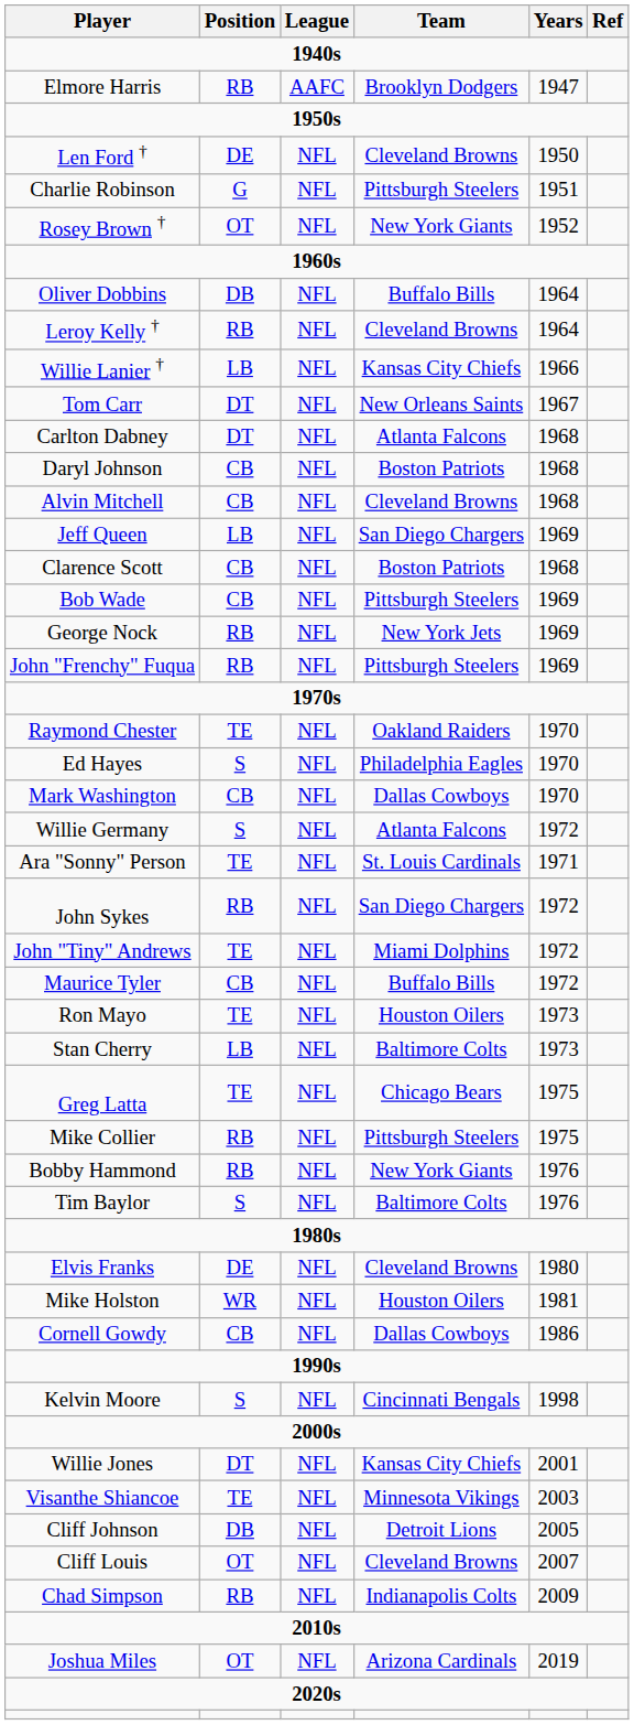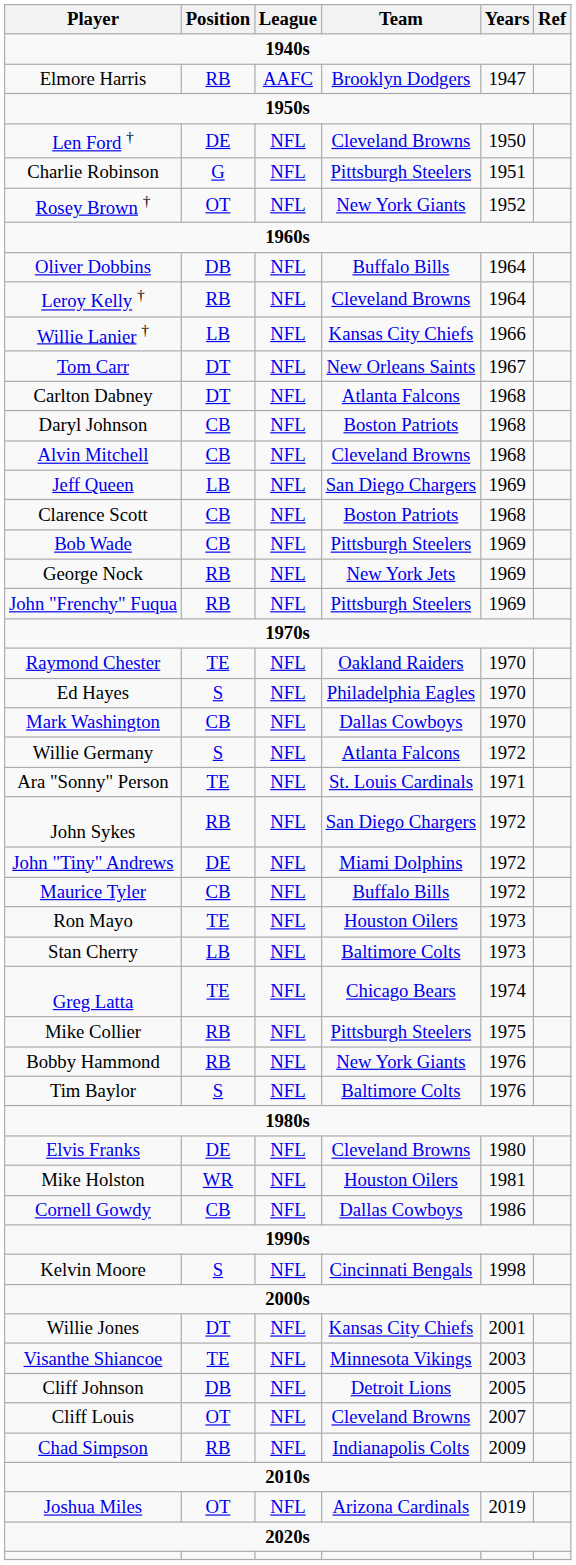John "Tiny" Andrews | Position: TE -> DE
Greg Latta | Years: 1975 -> 1974
